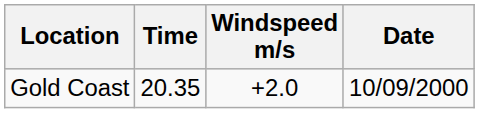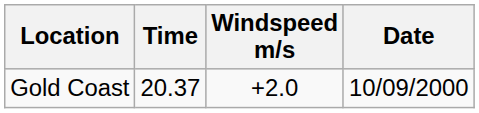Gold Coast | Time: 20.35 -> 20.37
